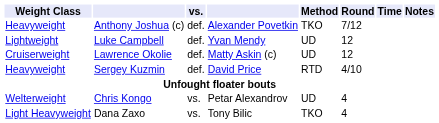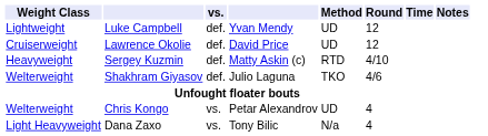- row: Heavyweight | Anthony Joshua (c) | def. | Alexander Povetkin | TKO | 7/12
Lawrence Okolie | column 4: Matty Askin (c) -> David Price
Sergey Kuzmin | column 4: David Price -> Matty Askin (c)
+ row: Welterweight | Shakhram Giyasov | def. | Julio Laguna | TKO | 4/6
Dana Zaxo | Method: TKO -> N/a
